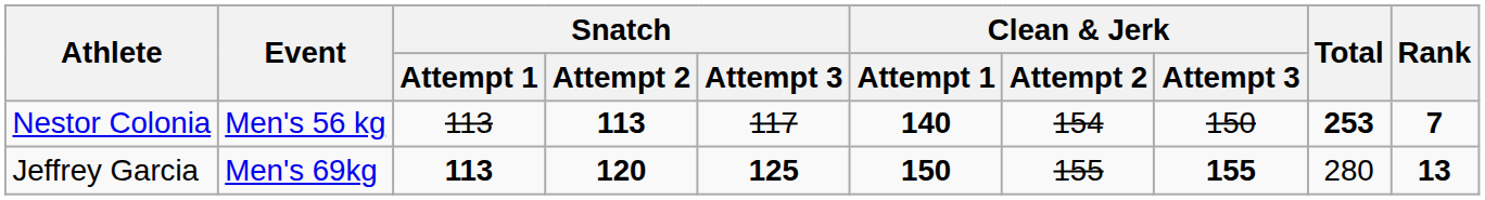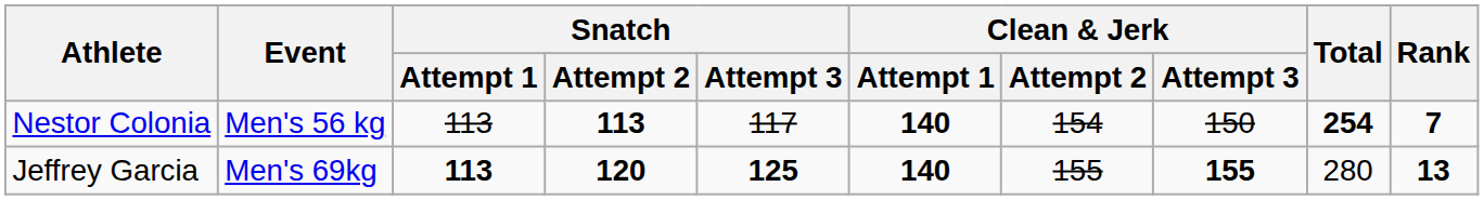Nestor Colonia | Total: 253 -> 254
Jeffrey Garcia | Clean & Jerk / Attempt 1: 150 -> 140
